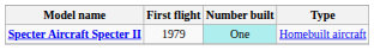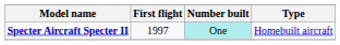Specter Aircraft Specter II | First flight: 1979 -> 1997
